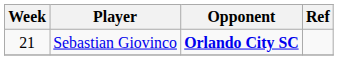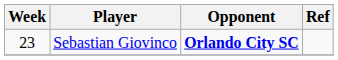Sebastian Giovinco | Week: 21 -> 23
